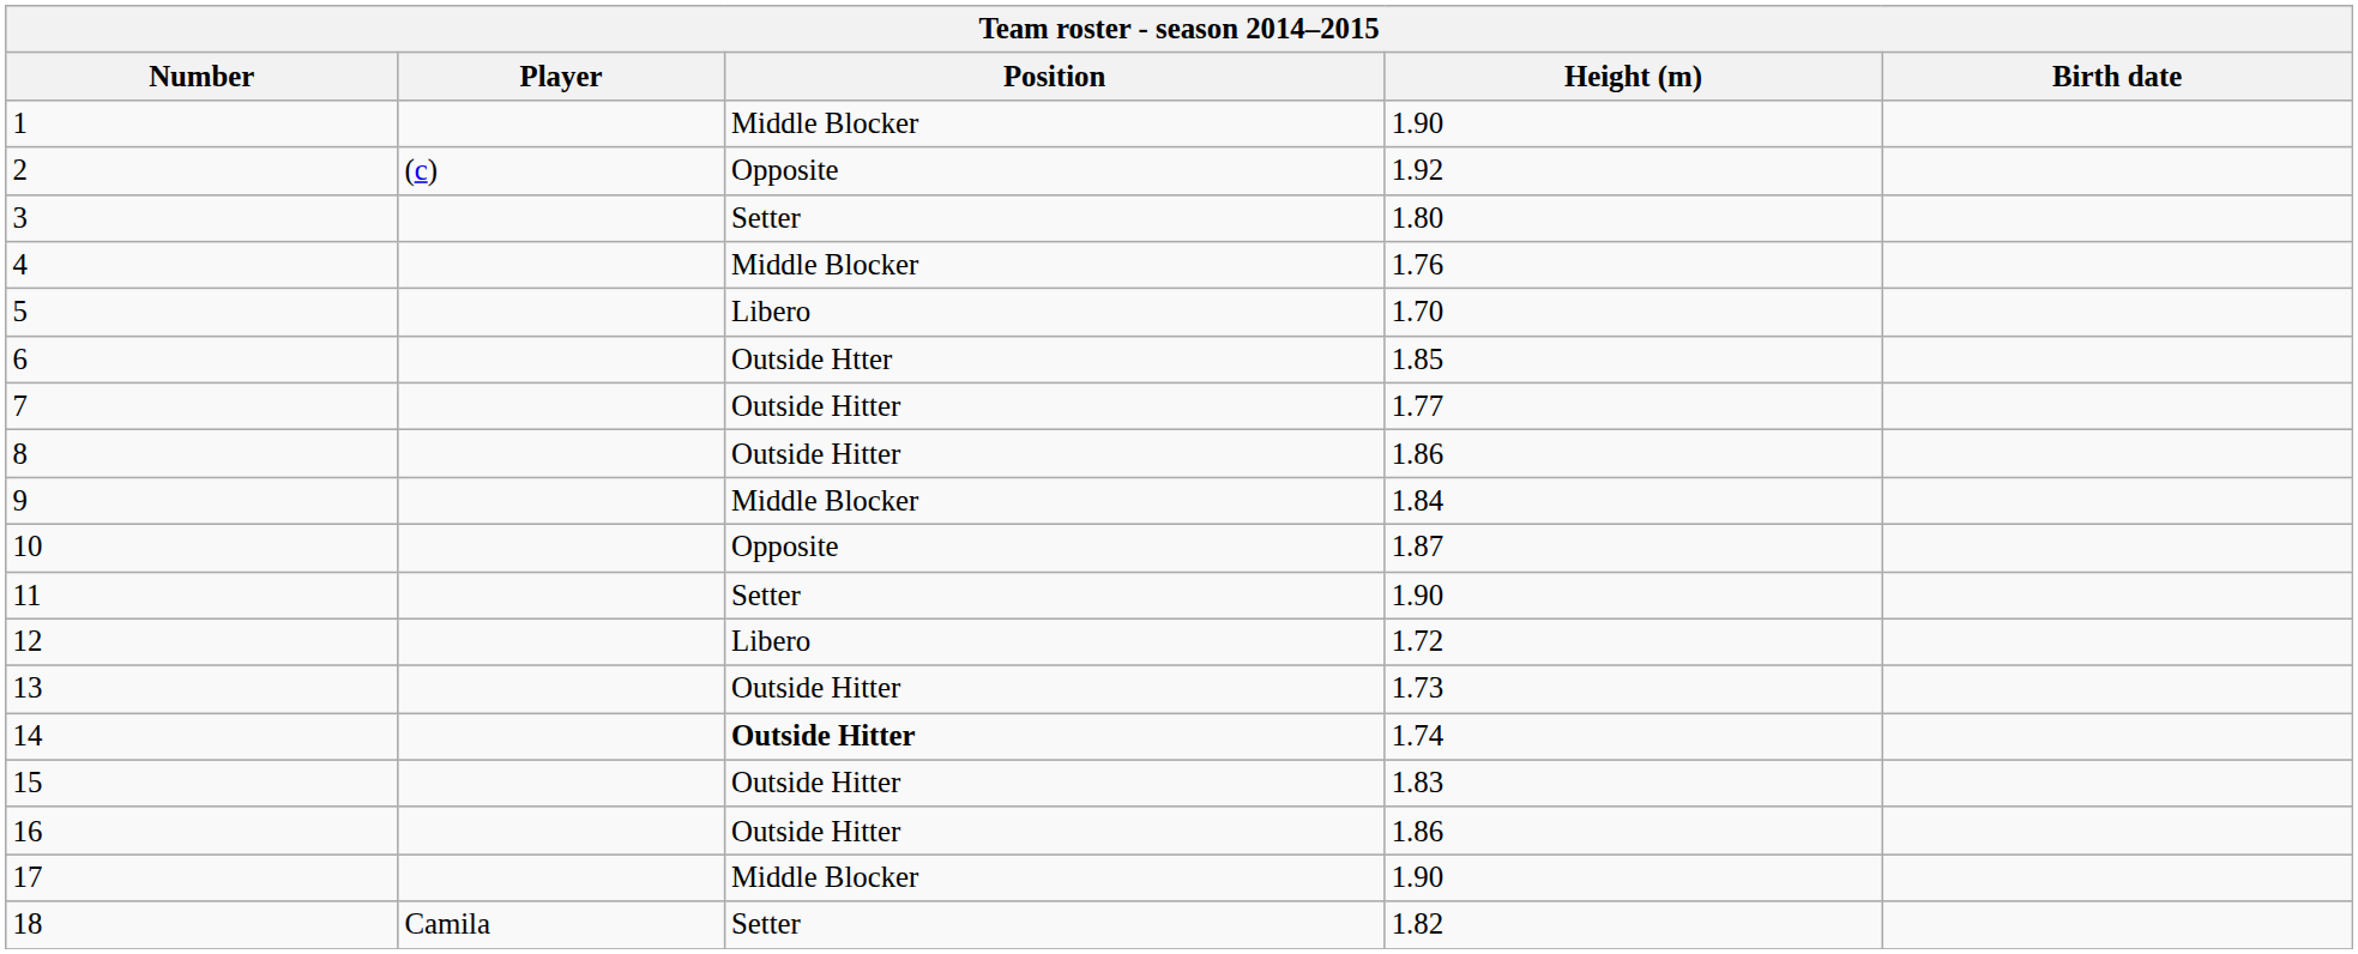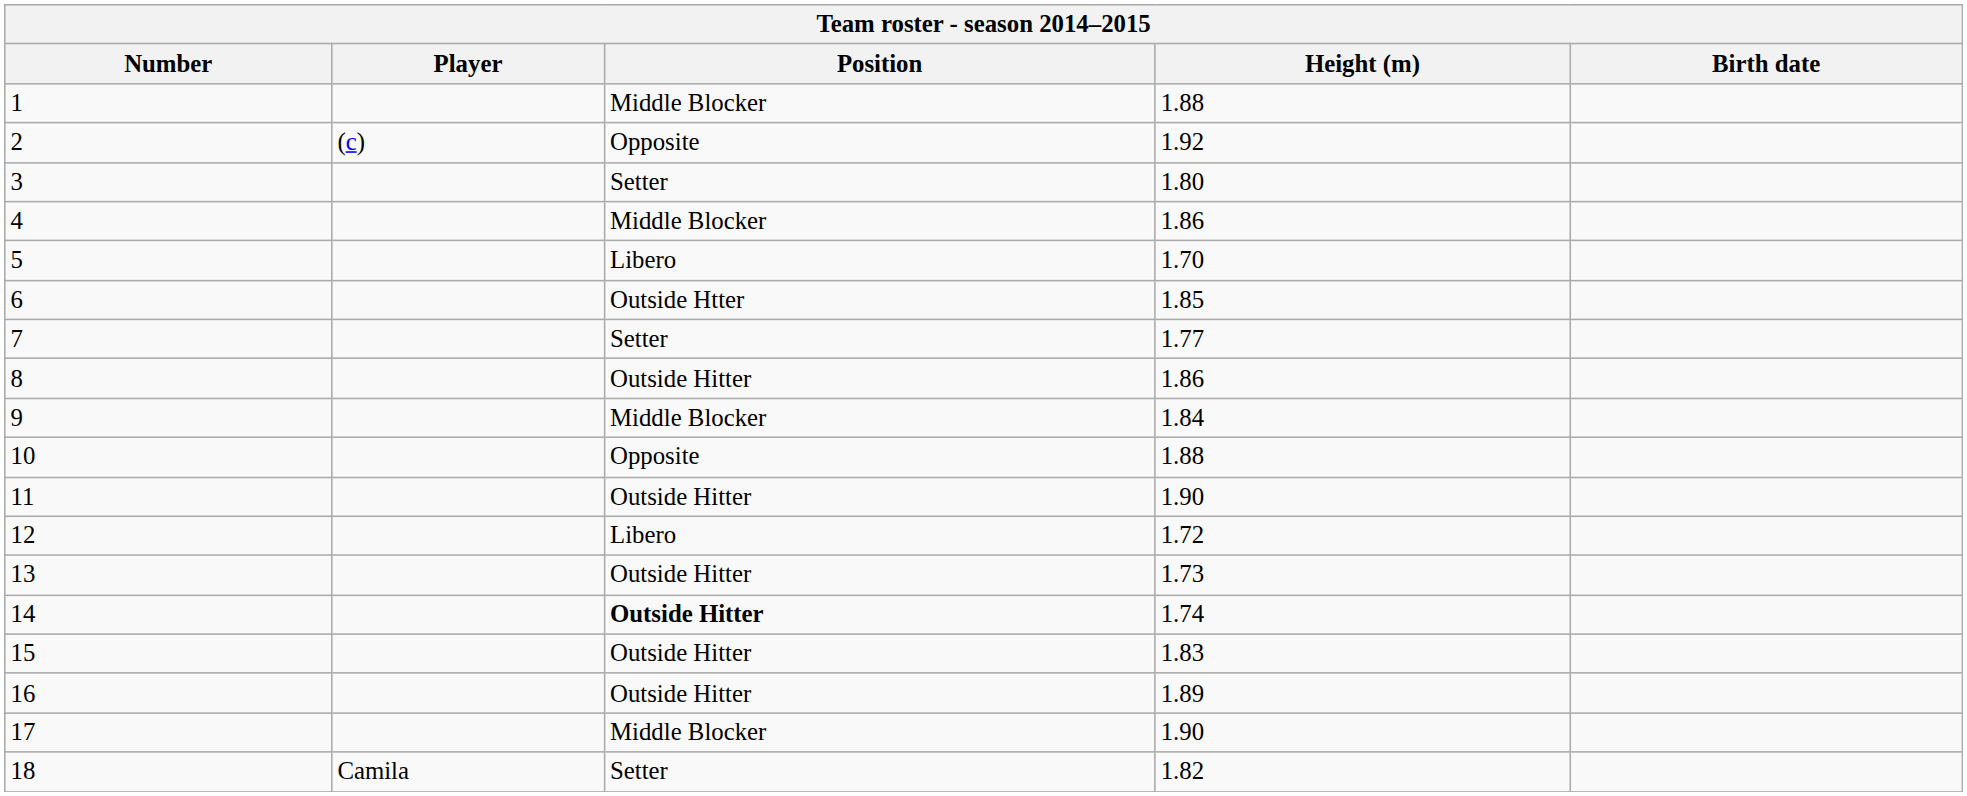1 | Height (m): 1.90 -> 1.88
4 | Height (m): 1.76 -> 1.86
7 | Position: Outside Hitter -> Setter
10 | Height (m): 1.87 -> 1.88
11 | Position: Setter -> Outside Hitter
16 | Height (m): 1.86 -> 1.89
